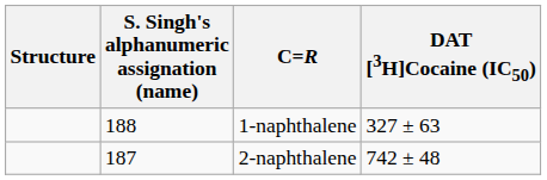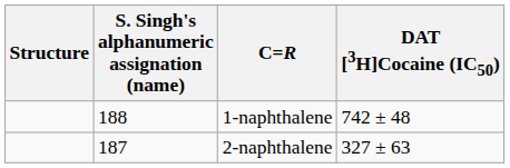1-naphthalene | DAT [3H]Cocaine (IC50): 327 ± 63 -> 742 ± 48
2-naphthalene | DAT [3H]Cocaine (IC50): 742 ± 48 -> 327 ± 63
